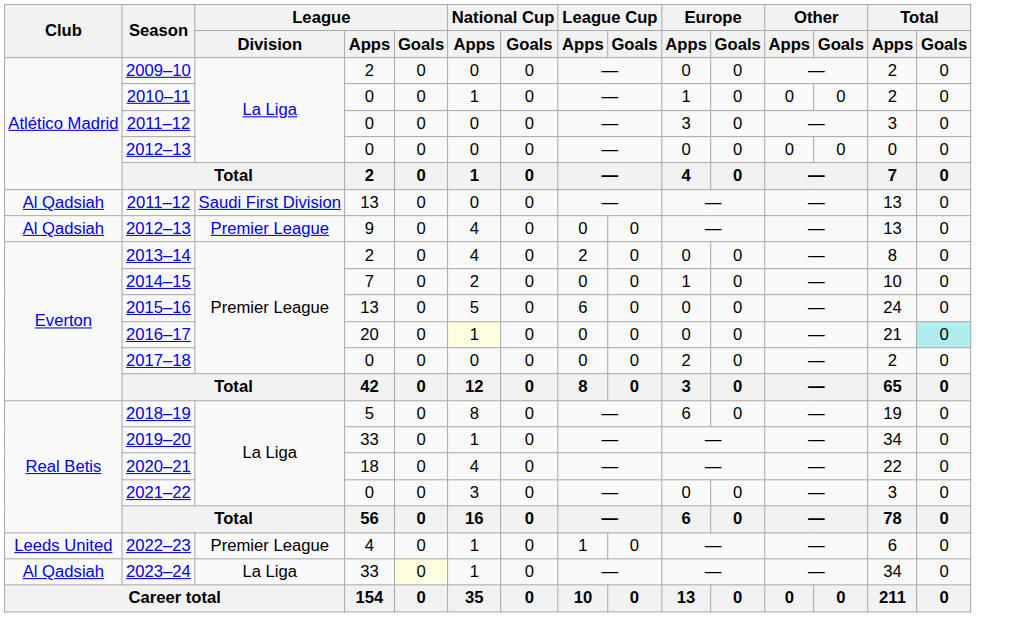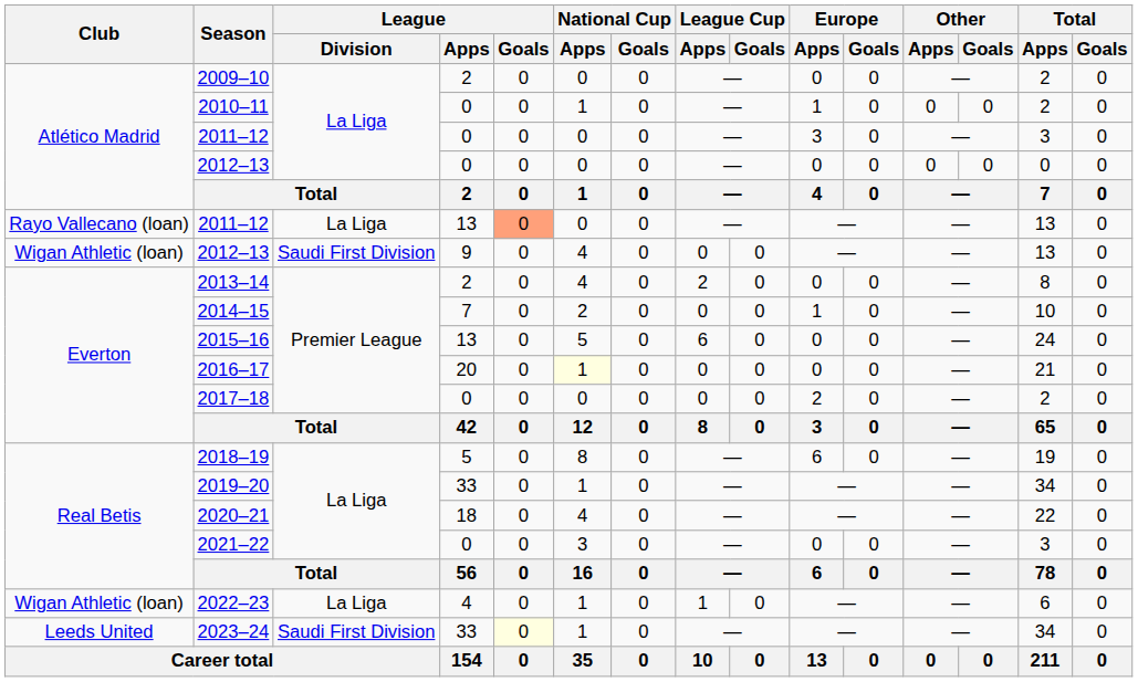2011–12 / 13 | Club: Al Qadsiah -> Rayo Vallecano (loan)
2011–12 / 13 | League / Division: Saudi First Division -> La Liga
2011–12 / 13 | League / Goals: no background -> lightsalmon background
2012–13 / 9 | Club: Al Qadsiah -> Wigan Athletic (loan)
2012–13 / 9 | League / Division: Premier League -> Saudi First Division
2016–17 | Total / Goals: paleturquoise background -> no background
2022–23 | Club: Leeds United -> Wigan Athletic (loan)
2022–23 | League / Division: Premier League -> La Liga
2023–24 | Club: Al Qadsiah -> Leeds United
2023–24 | League / Division: La Liga -> Saudi First Division
